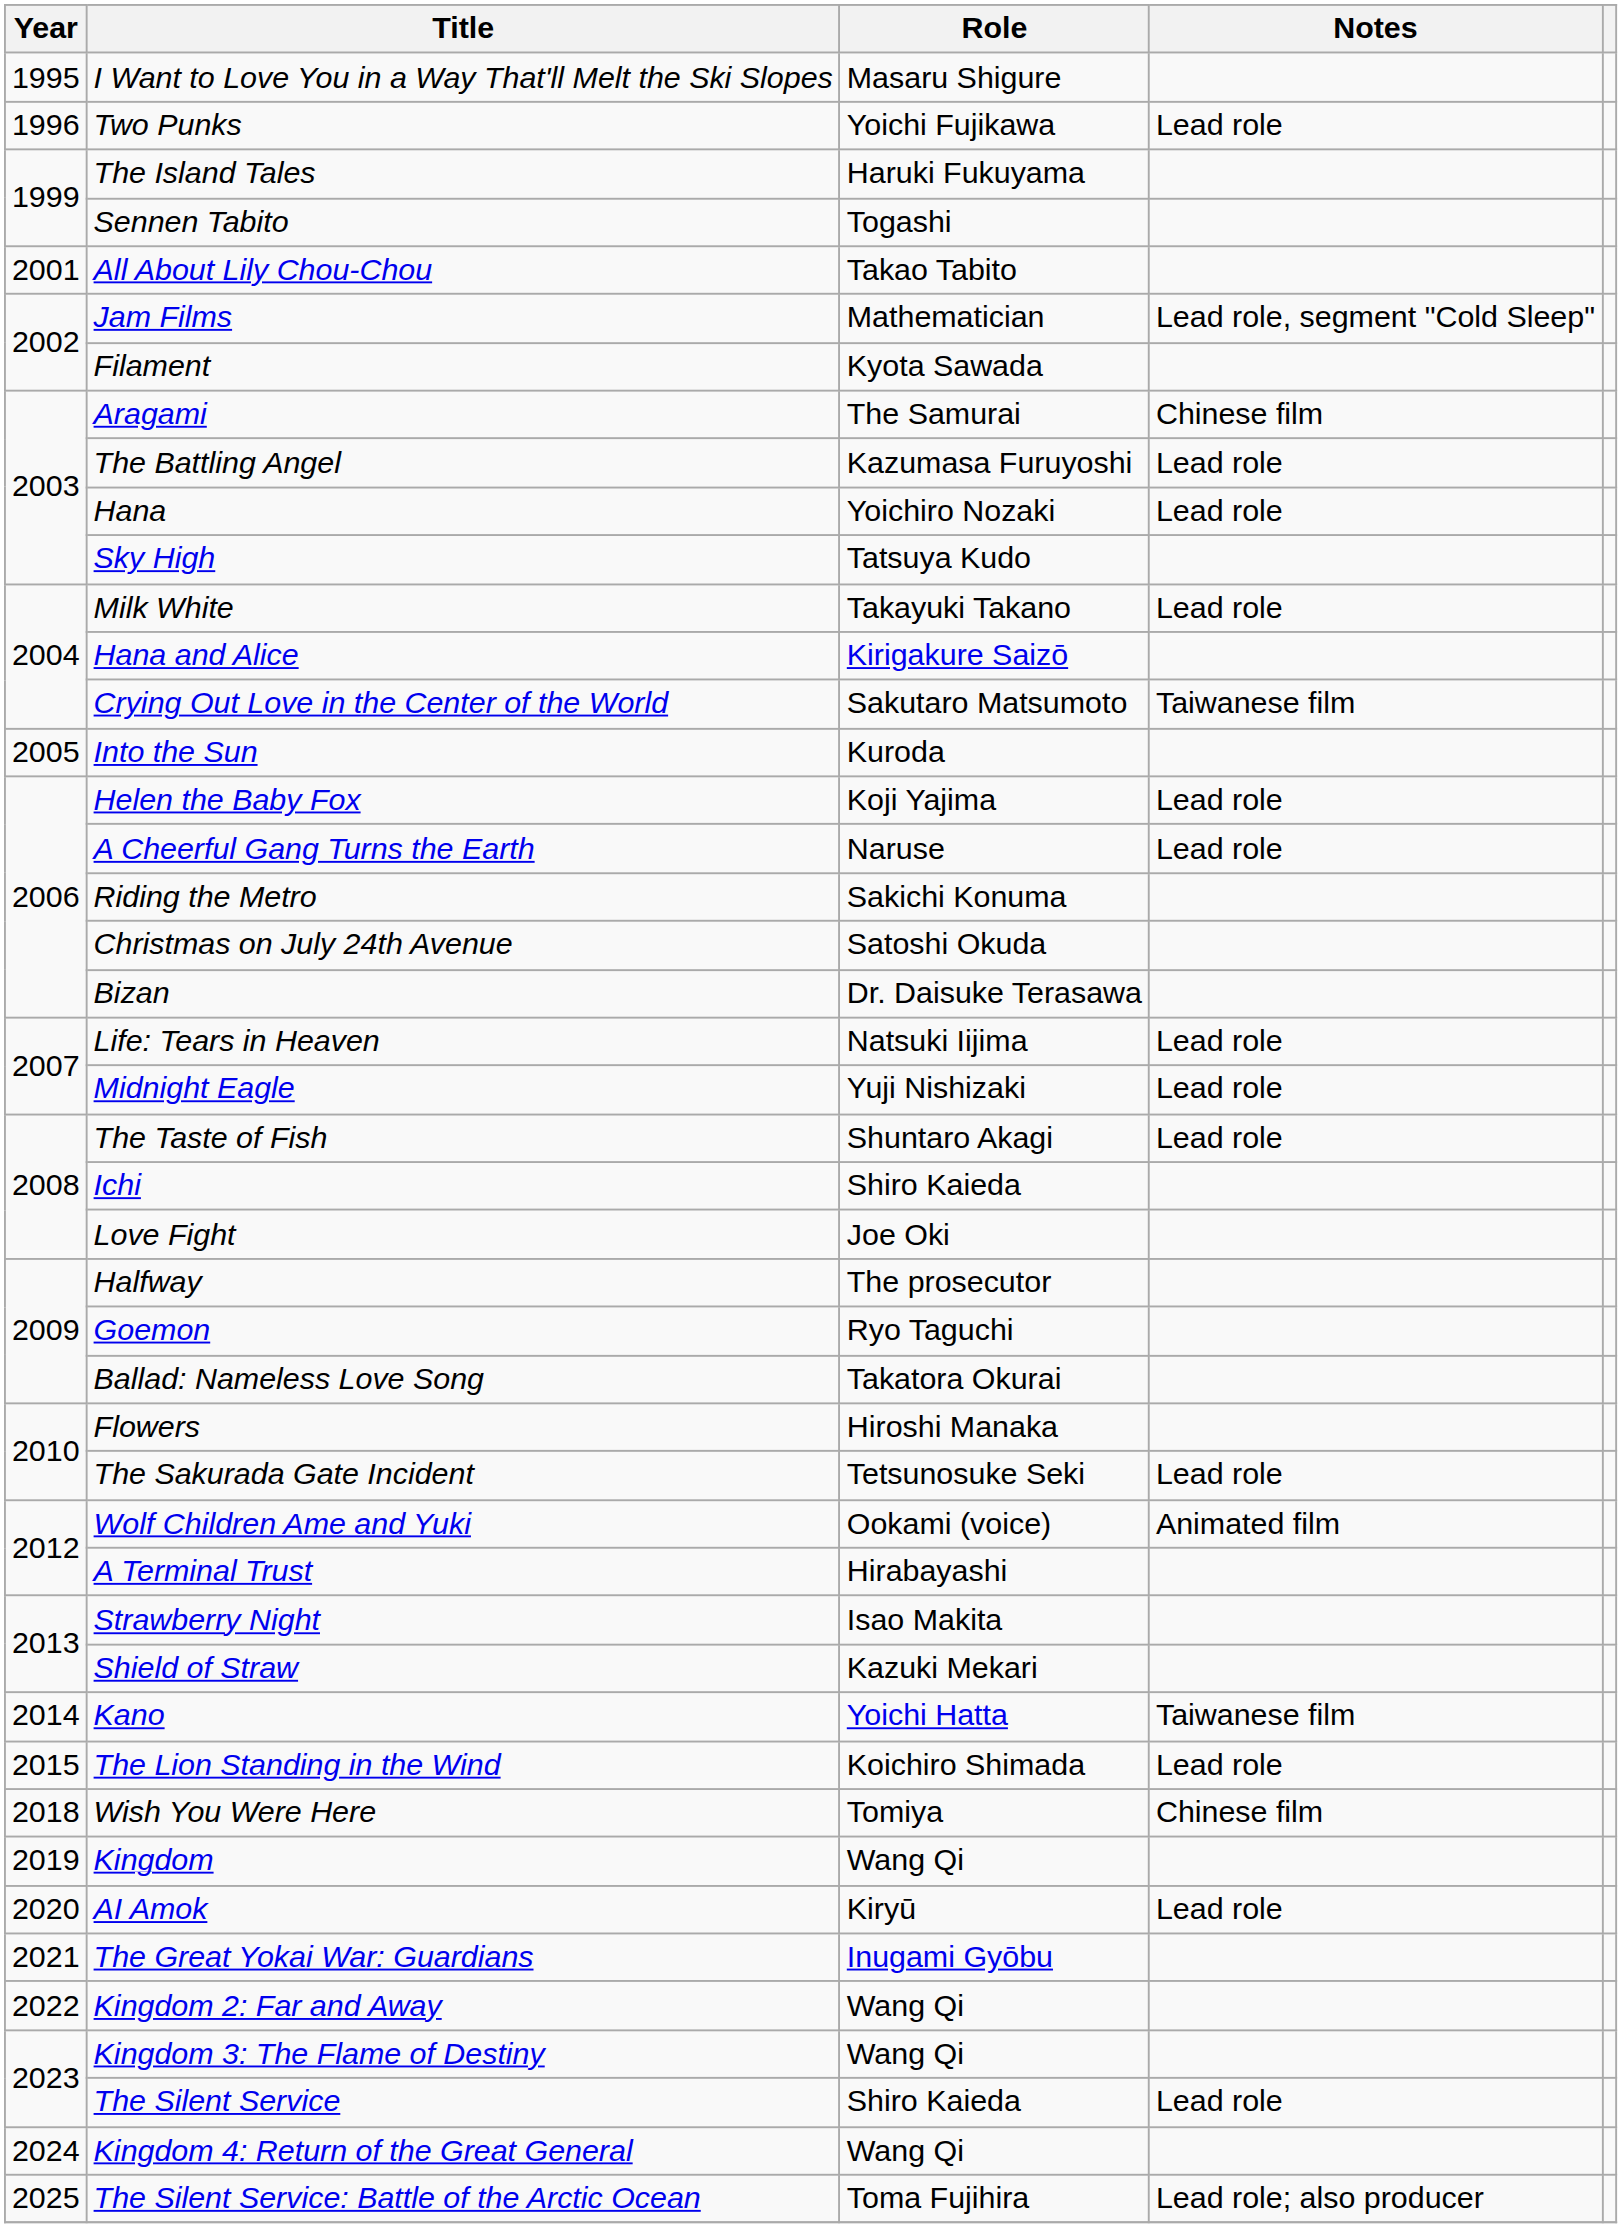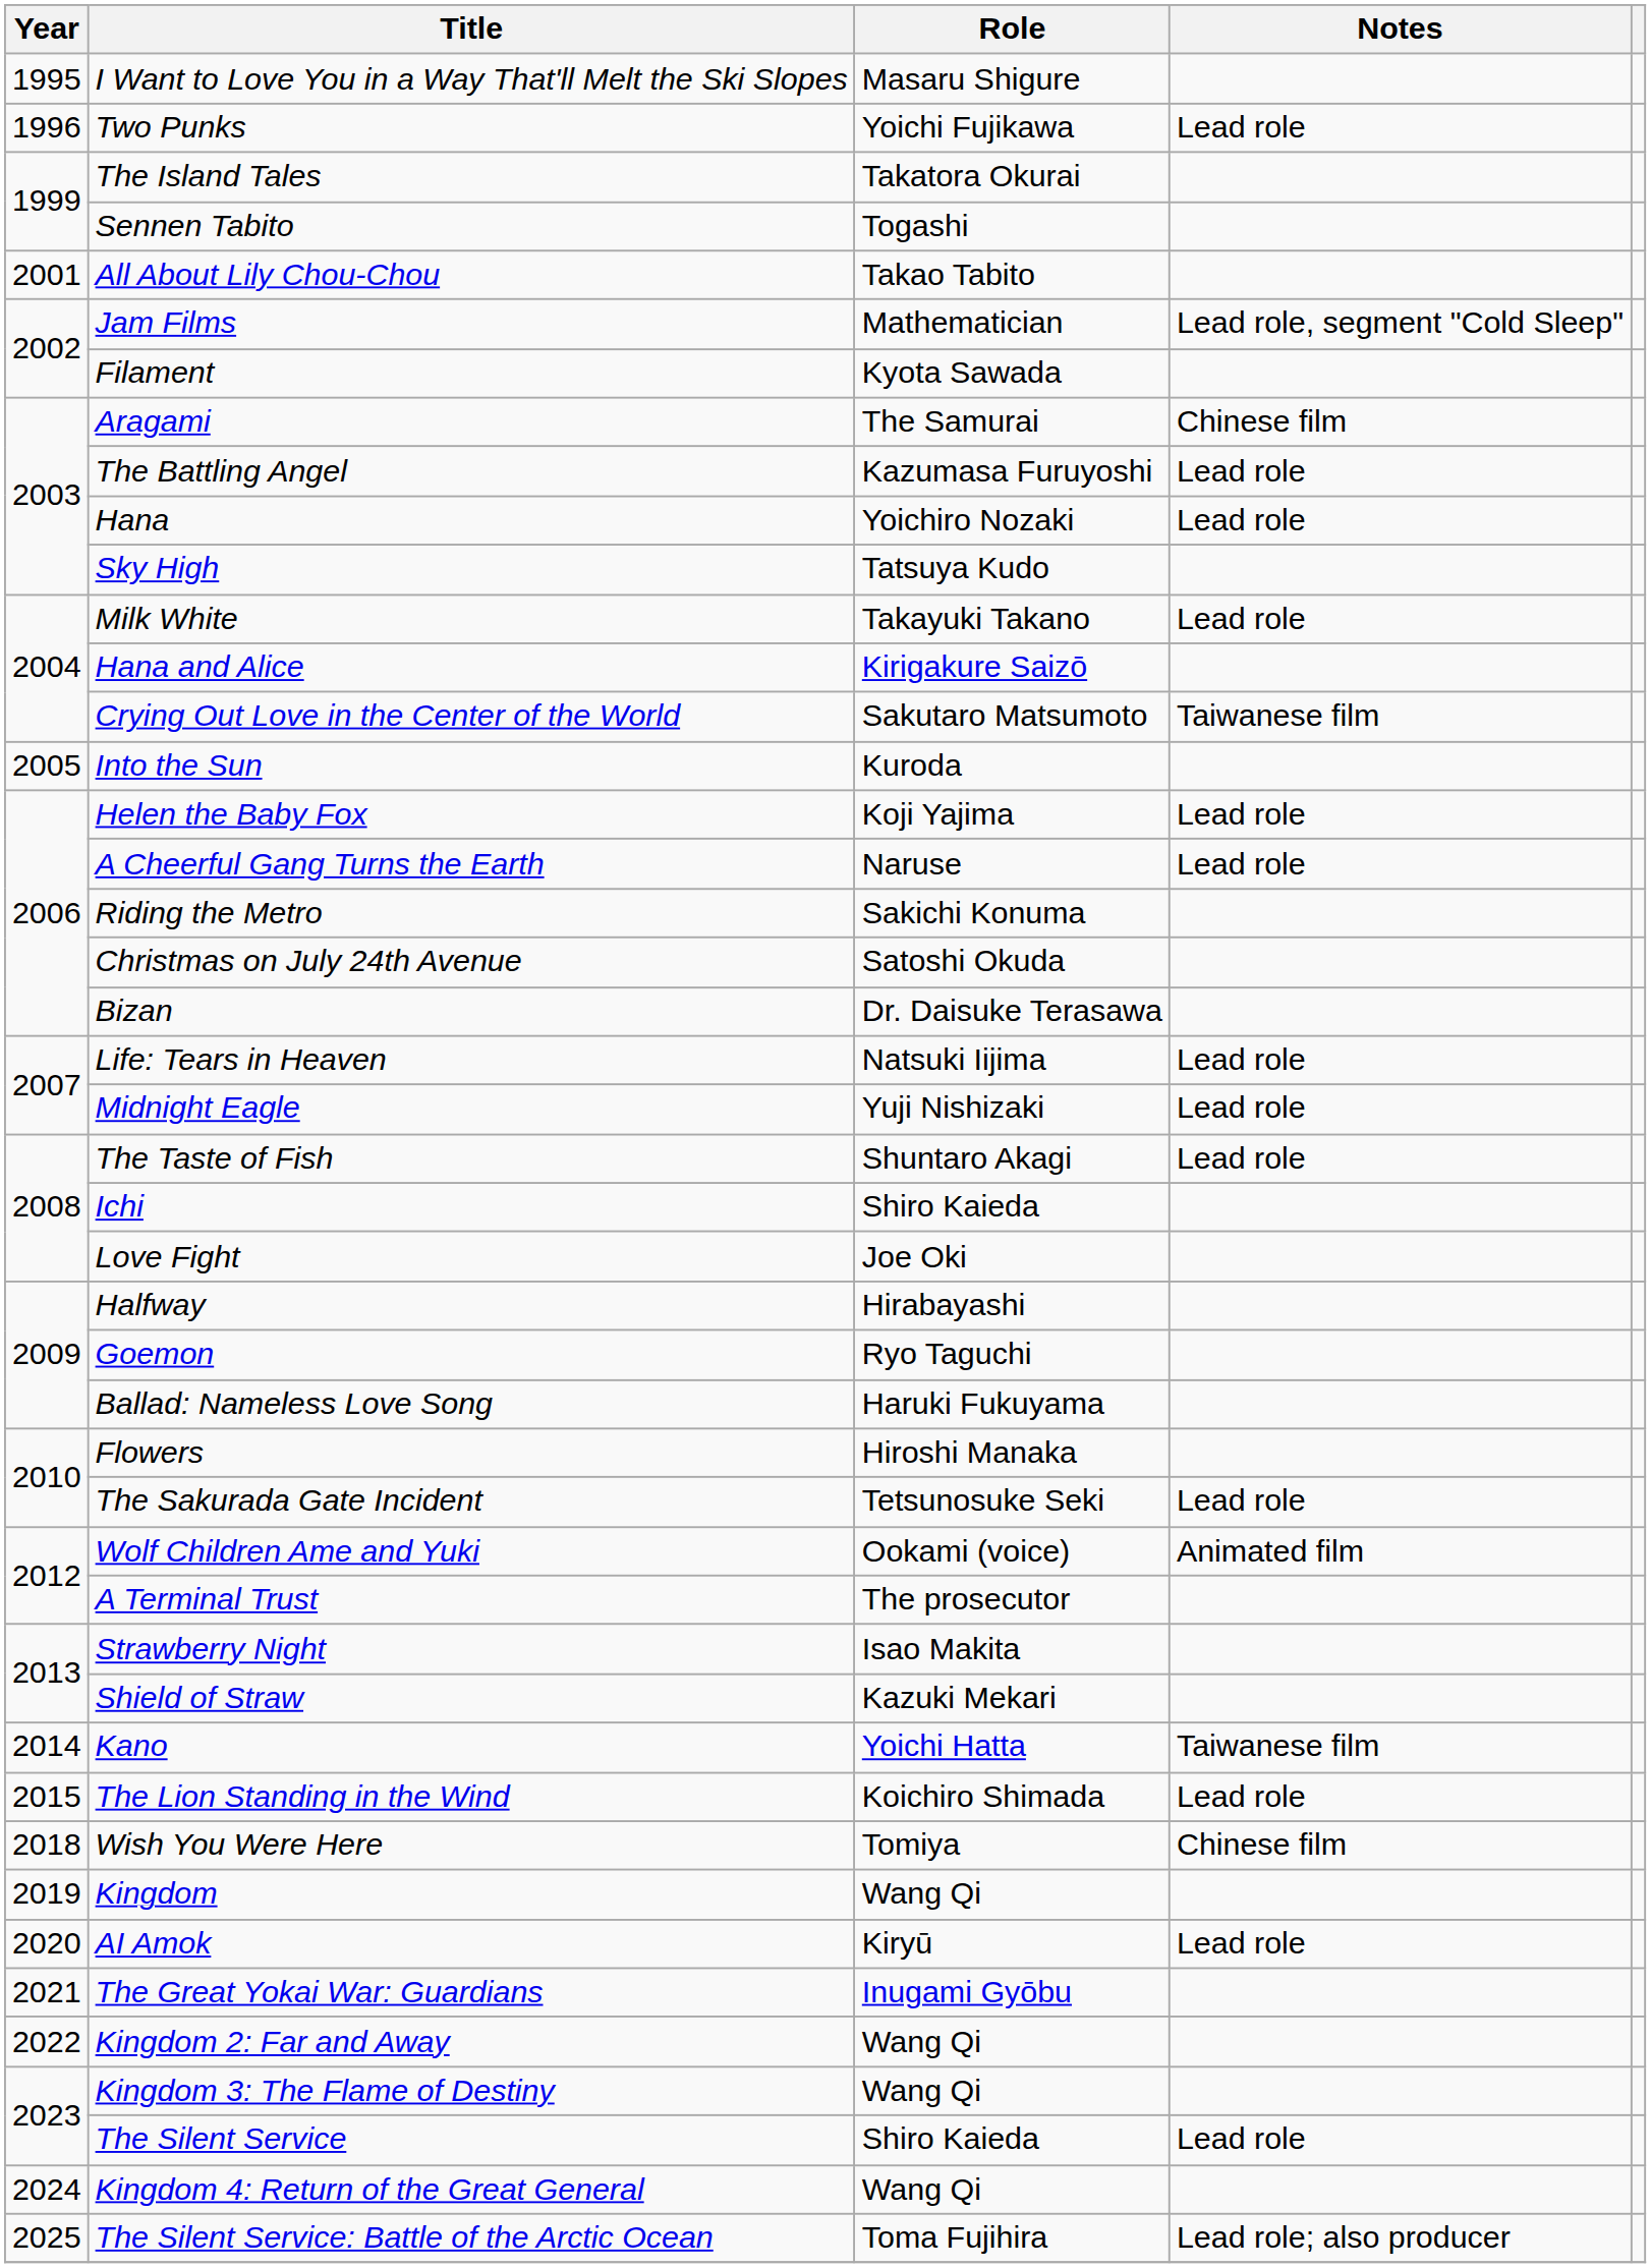The Island Tales | Role: Haruki Fukuyama -> Takatora Okurai
Halfway | Role: The prosecutor -> Hirabayashi
Ballad: Nameless Love Song | Role: Takatora Okurai -> Haruki Fukuyama
A Terminal Trust | Role: Hirabayashi -> The prosecutor
